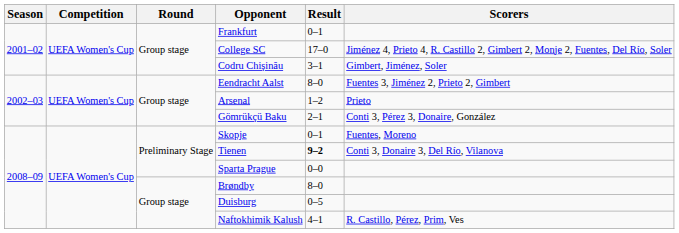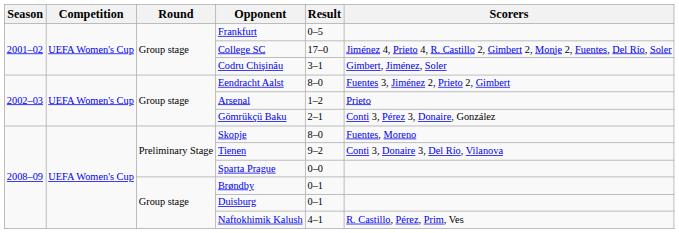Frankfurt | Result: 0–1 -> 0–5
Skopje | Result: 0–1 -> 8–0
Tienen | Result: bold -> normal
Brøndby | Result: 8–0 -> 0–1
Duisburg | Result: 0–5 -> 0–1
